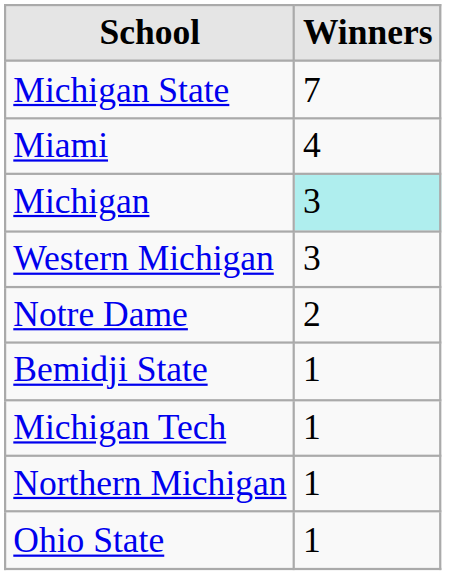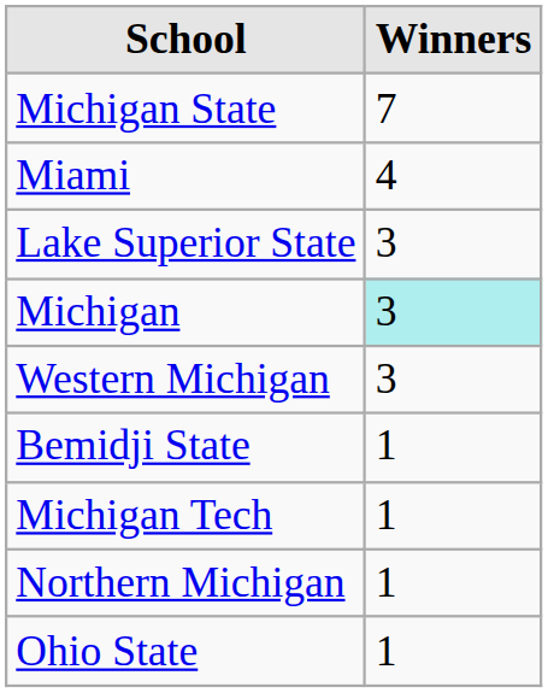+ row: Lake Superior State | 3
- row: Notre Dame | 2
